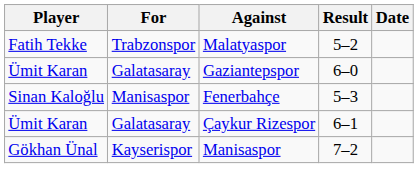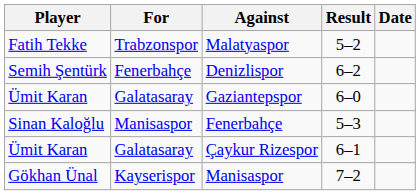+ row: Semih Şentürk | Fenerbahçe | Denizlispor | 6–2
